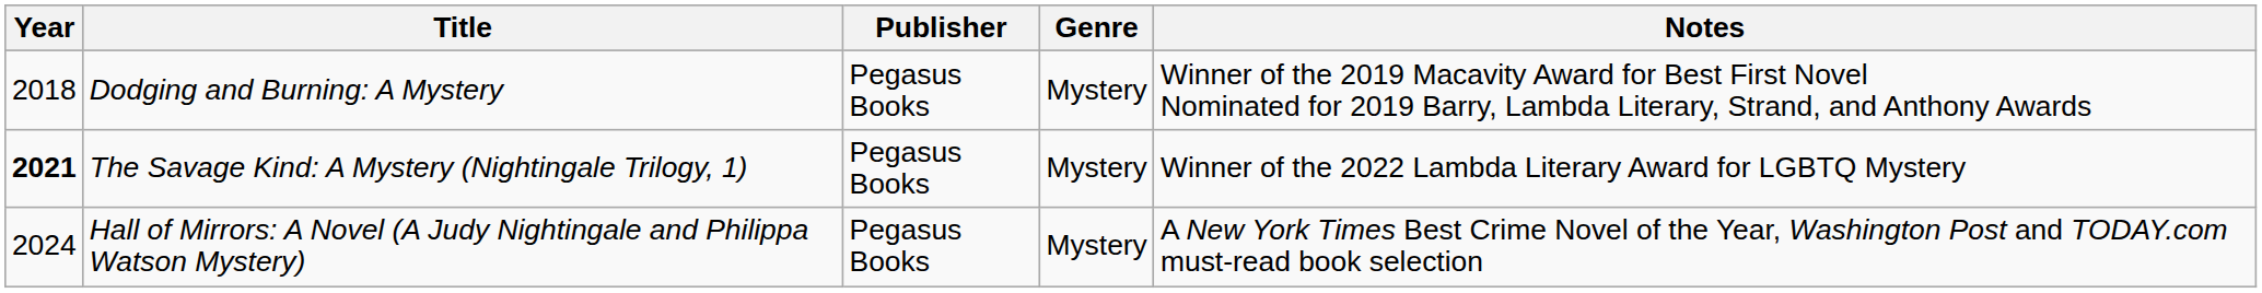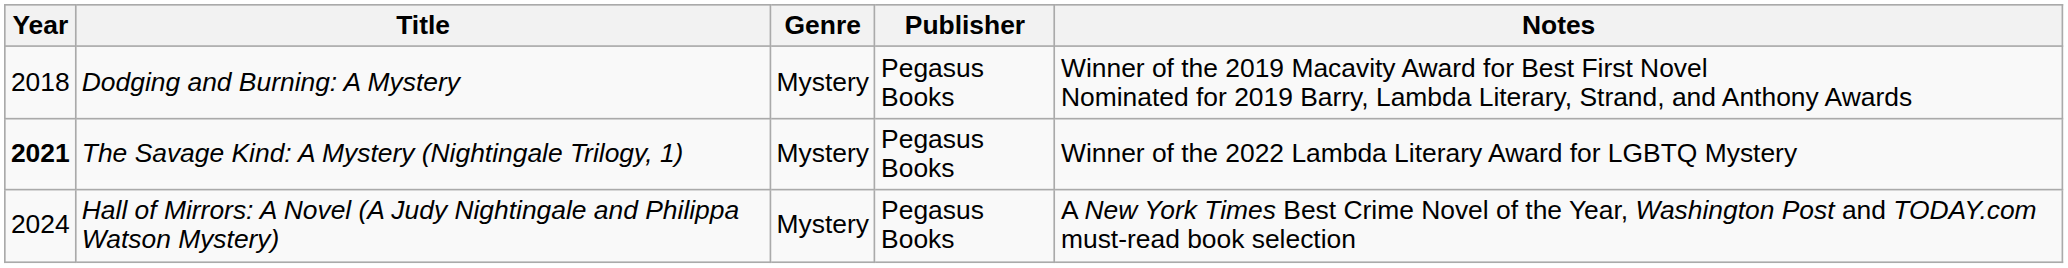columns swapped: Genre <-> Publisher
